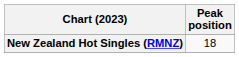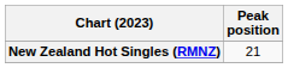New Zealand Hot Singles (RMNZ) | Peak position: 18 -> 21
